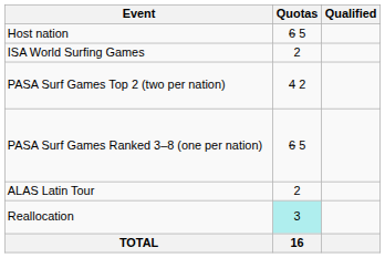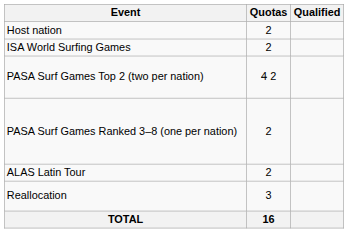Host nation | Quotas: 6 5 -> 2
PASA Surf Games Ranked 3–8 (one per nation) | Quotas: 6 5 -> 2
Reallocation | Quotas: paleturquoise background -> no background
